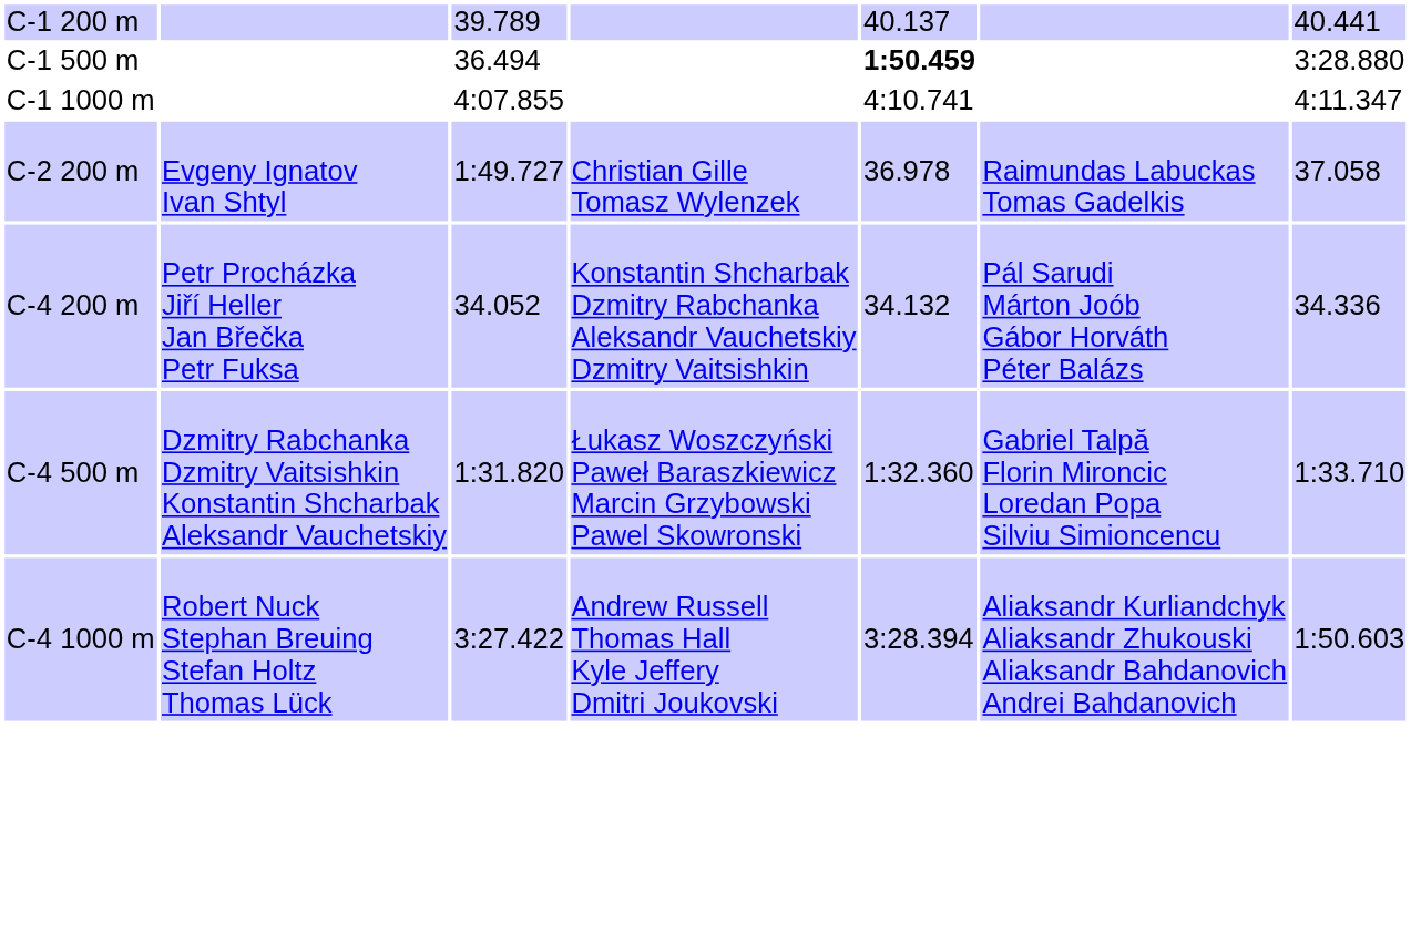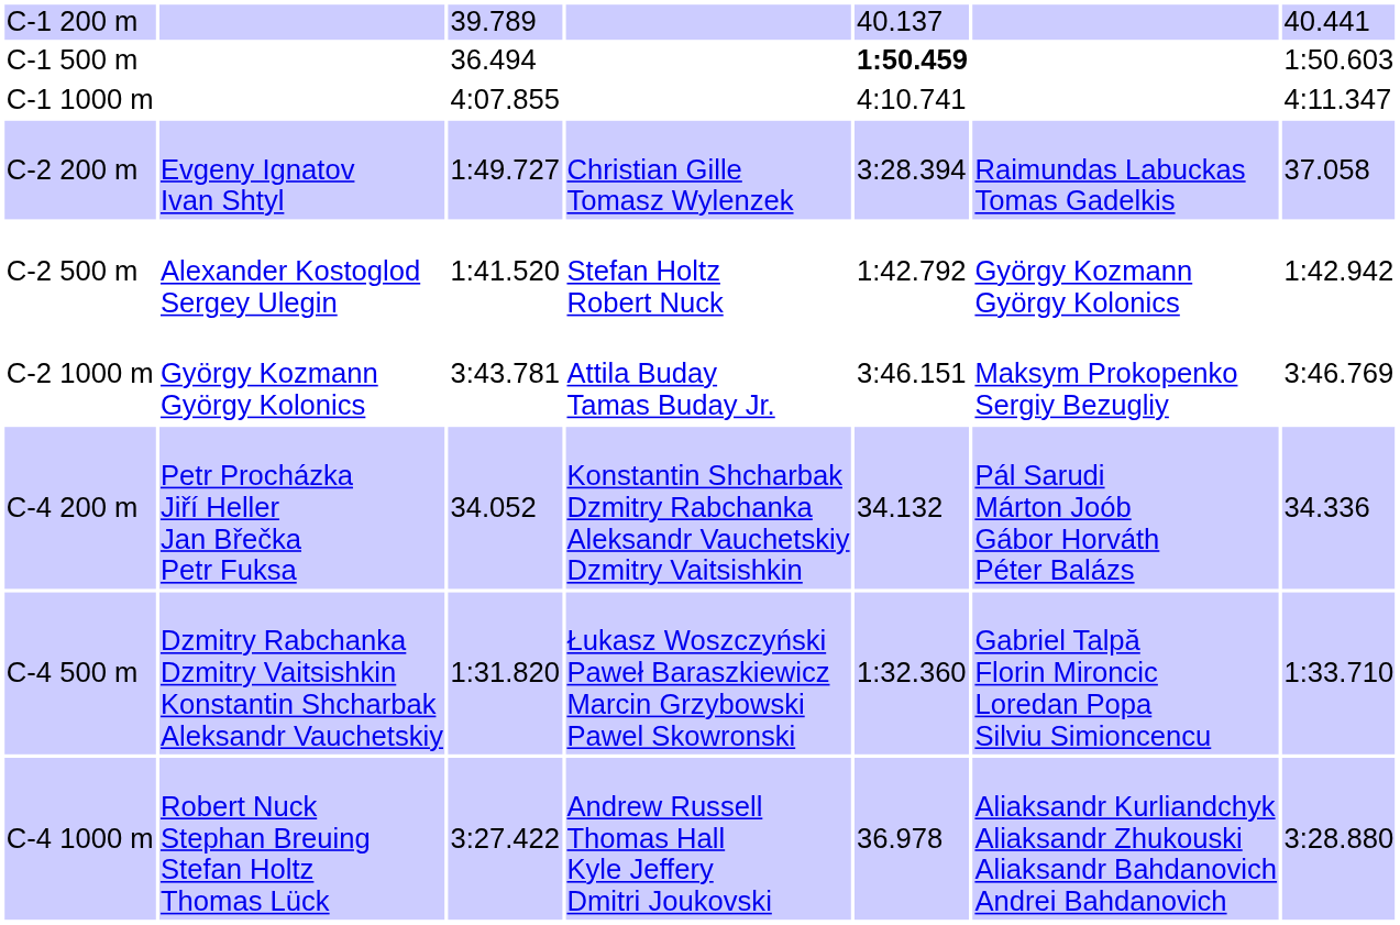C-1 500 m | column 7: 3:28.880 -> 1:50.603
C-2 200 m | column 5: 36.978 -> 3:28.394
+ row: C-2 500 m | Alexander Kostoglod Sergey Ulegin | 1:41.520 | Stefan Holtz Robert Nuck | 1:42.792 | György Kozmann György Kolonics | 1:42.942
+ row: C-2 1000 m | György Kozmann György Kolonics | 3:43.781 | Attila Buday Tamas Buday Jr. | 3:46.151 | Maksym Prokopenko Sergiy Bezugliy | 3:46.769
C-4 1000 m | column 5: 3:28.394 -> 36.978
C-4 1000 m | column 7: 1:50.603 -> 3:28.880
